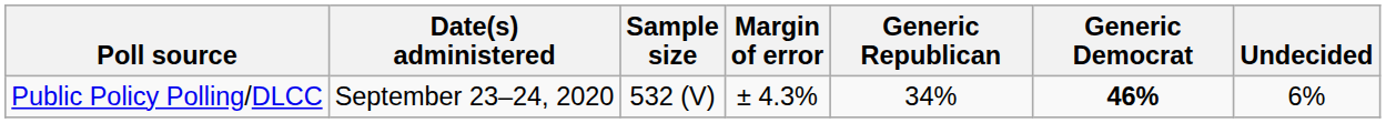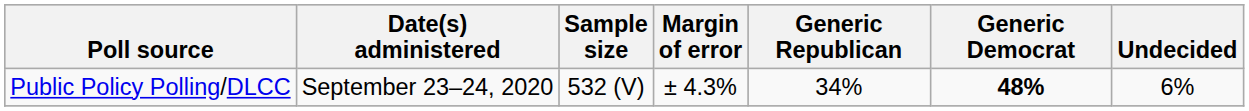Public Policy Polling/DLCC | Generic Democrat: 46% -> 48%
